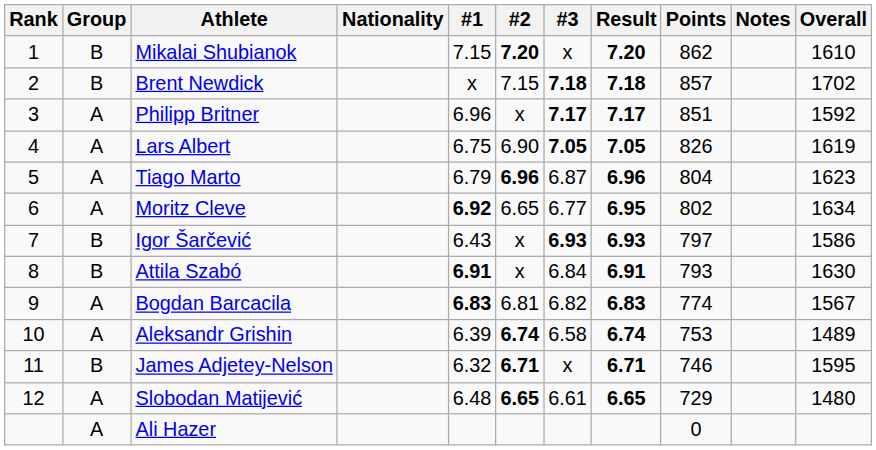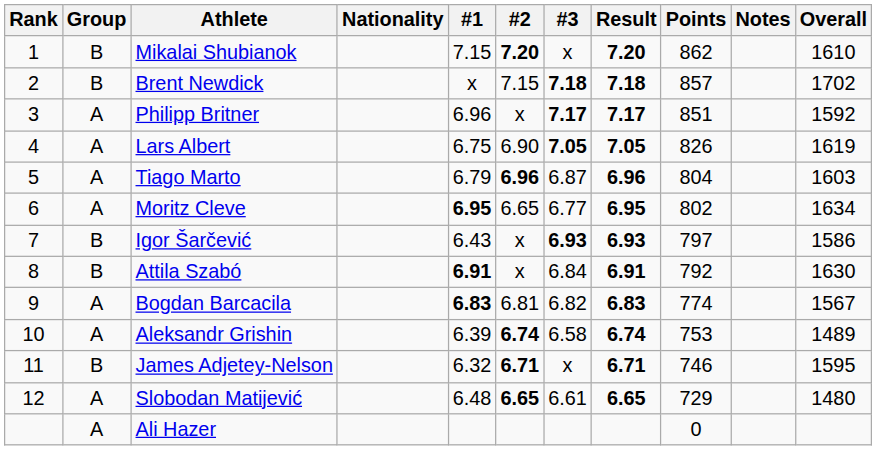Tiago Marto | Overall: 1623 -> 1603
Moritz Cleve | #1: 6.92 -> 6.95
Attila Szabó | Points: 793 -> 792
